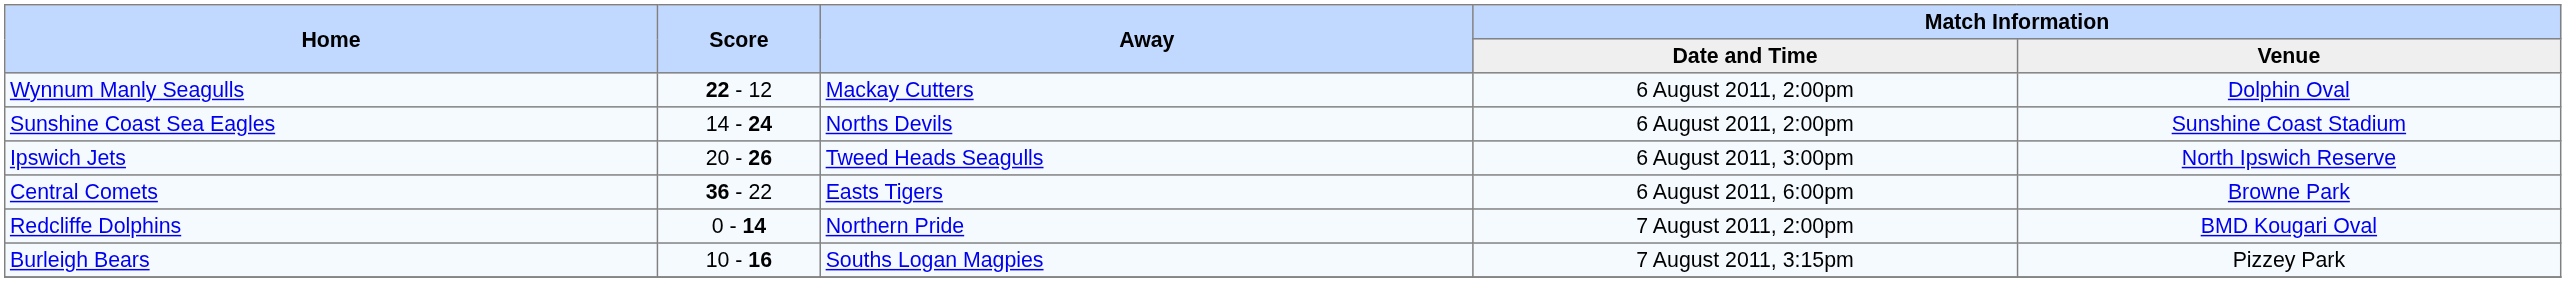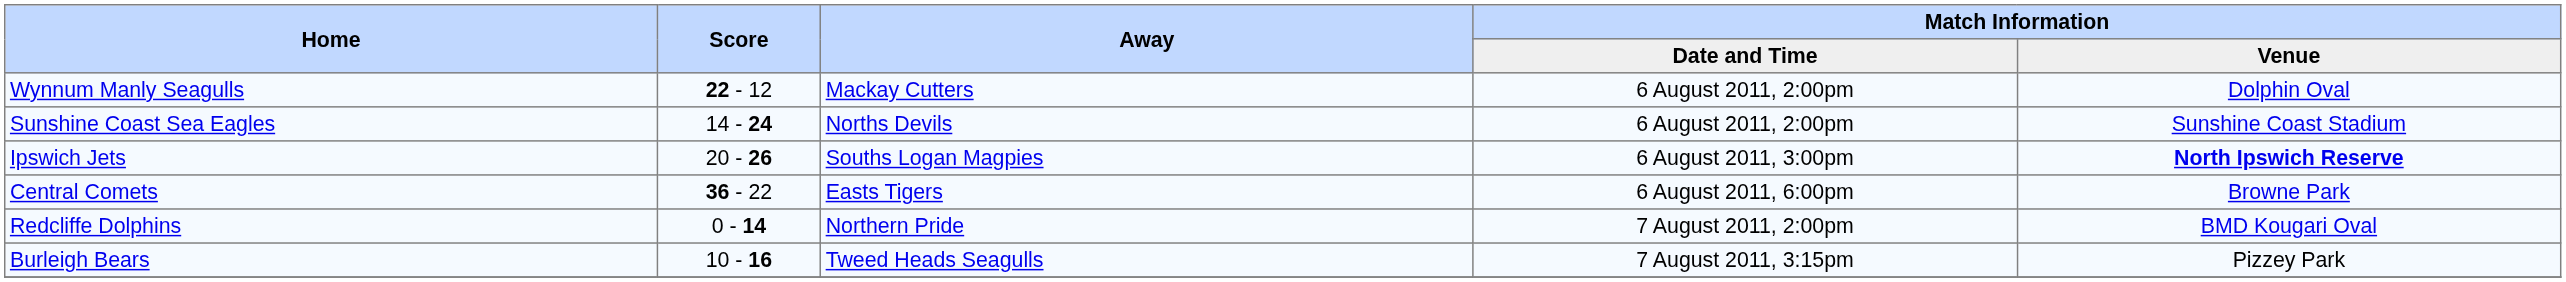Ipswich Jets | Away: Tweed Heads Seagulls -> Souths Logan Magpies
Ipswich Jets | Match Information / Venue: normal -> bold
Burleigh Bears | Away: Souths Logan Magpies -> Tweed Heads Seagulls
